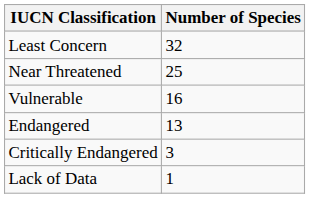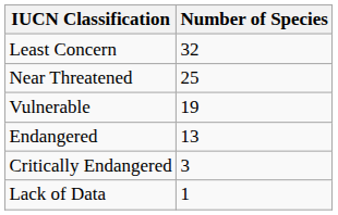Vulnerable | Number of Species: 16 -> 19
